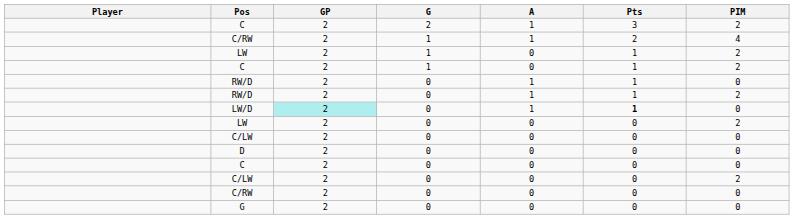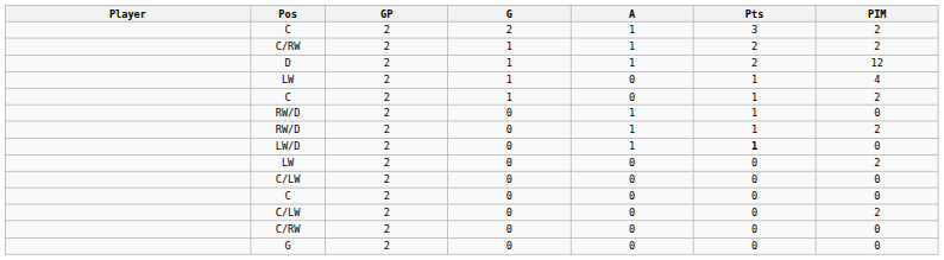C/RW / 1 | PIM: 4 -> 2
+ row: D | 2 | 1 | 1 | 2 | 12
LW / 1 | PIM: 2 -> 4
LW/D | GP: paleturquoise background -> no background
- row: D | 2 | 0 | 0 | 0 | 0
